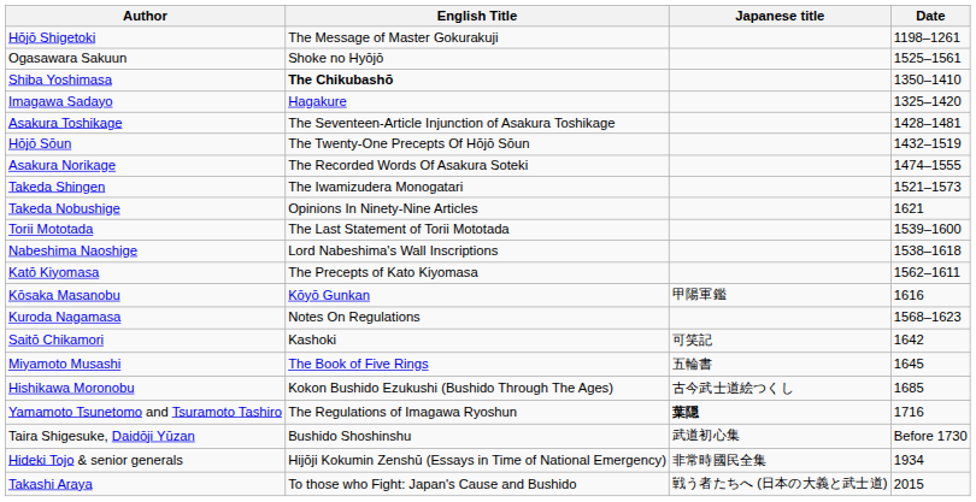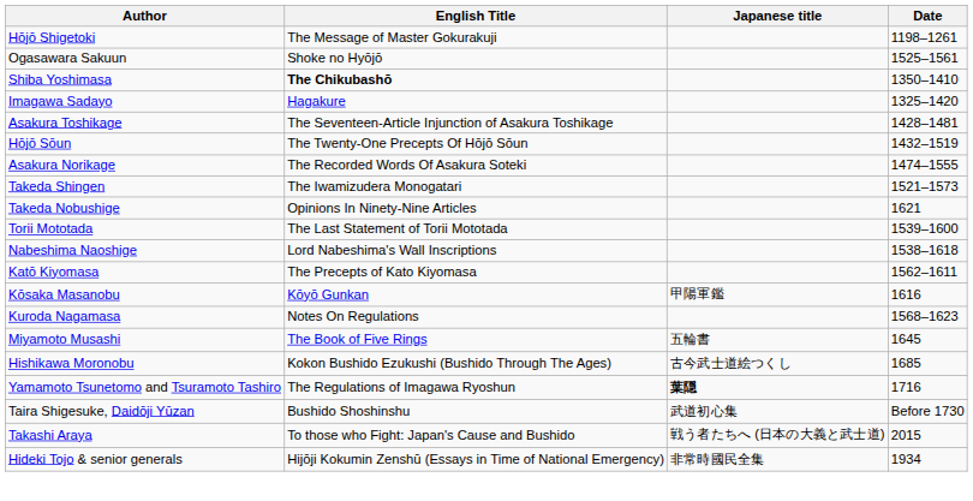- row: Saitō Chikamori | Kashoki | 可笑記 | 1642
rows swapped: Hideki Tojo & senior generals <-> Takashi Araya
